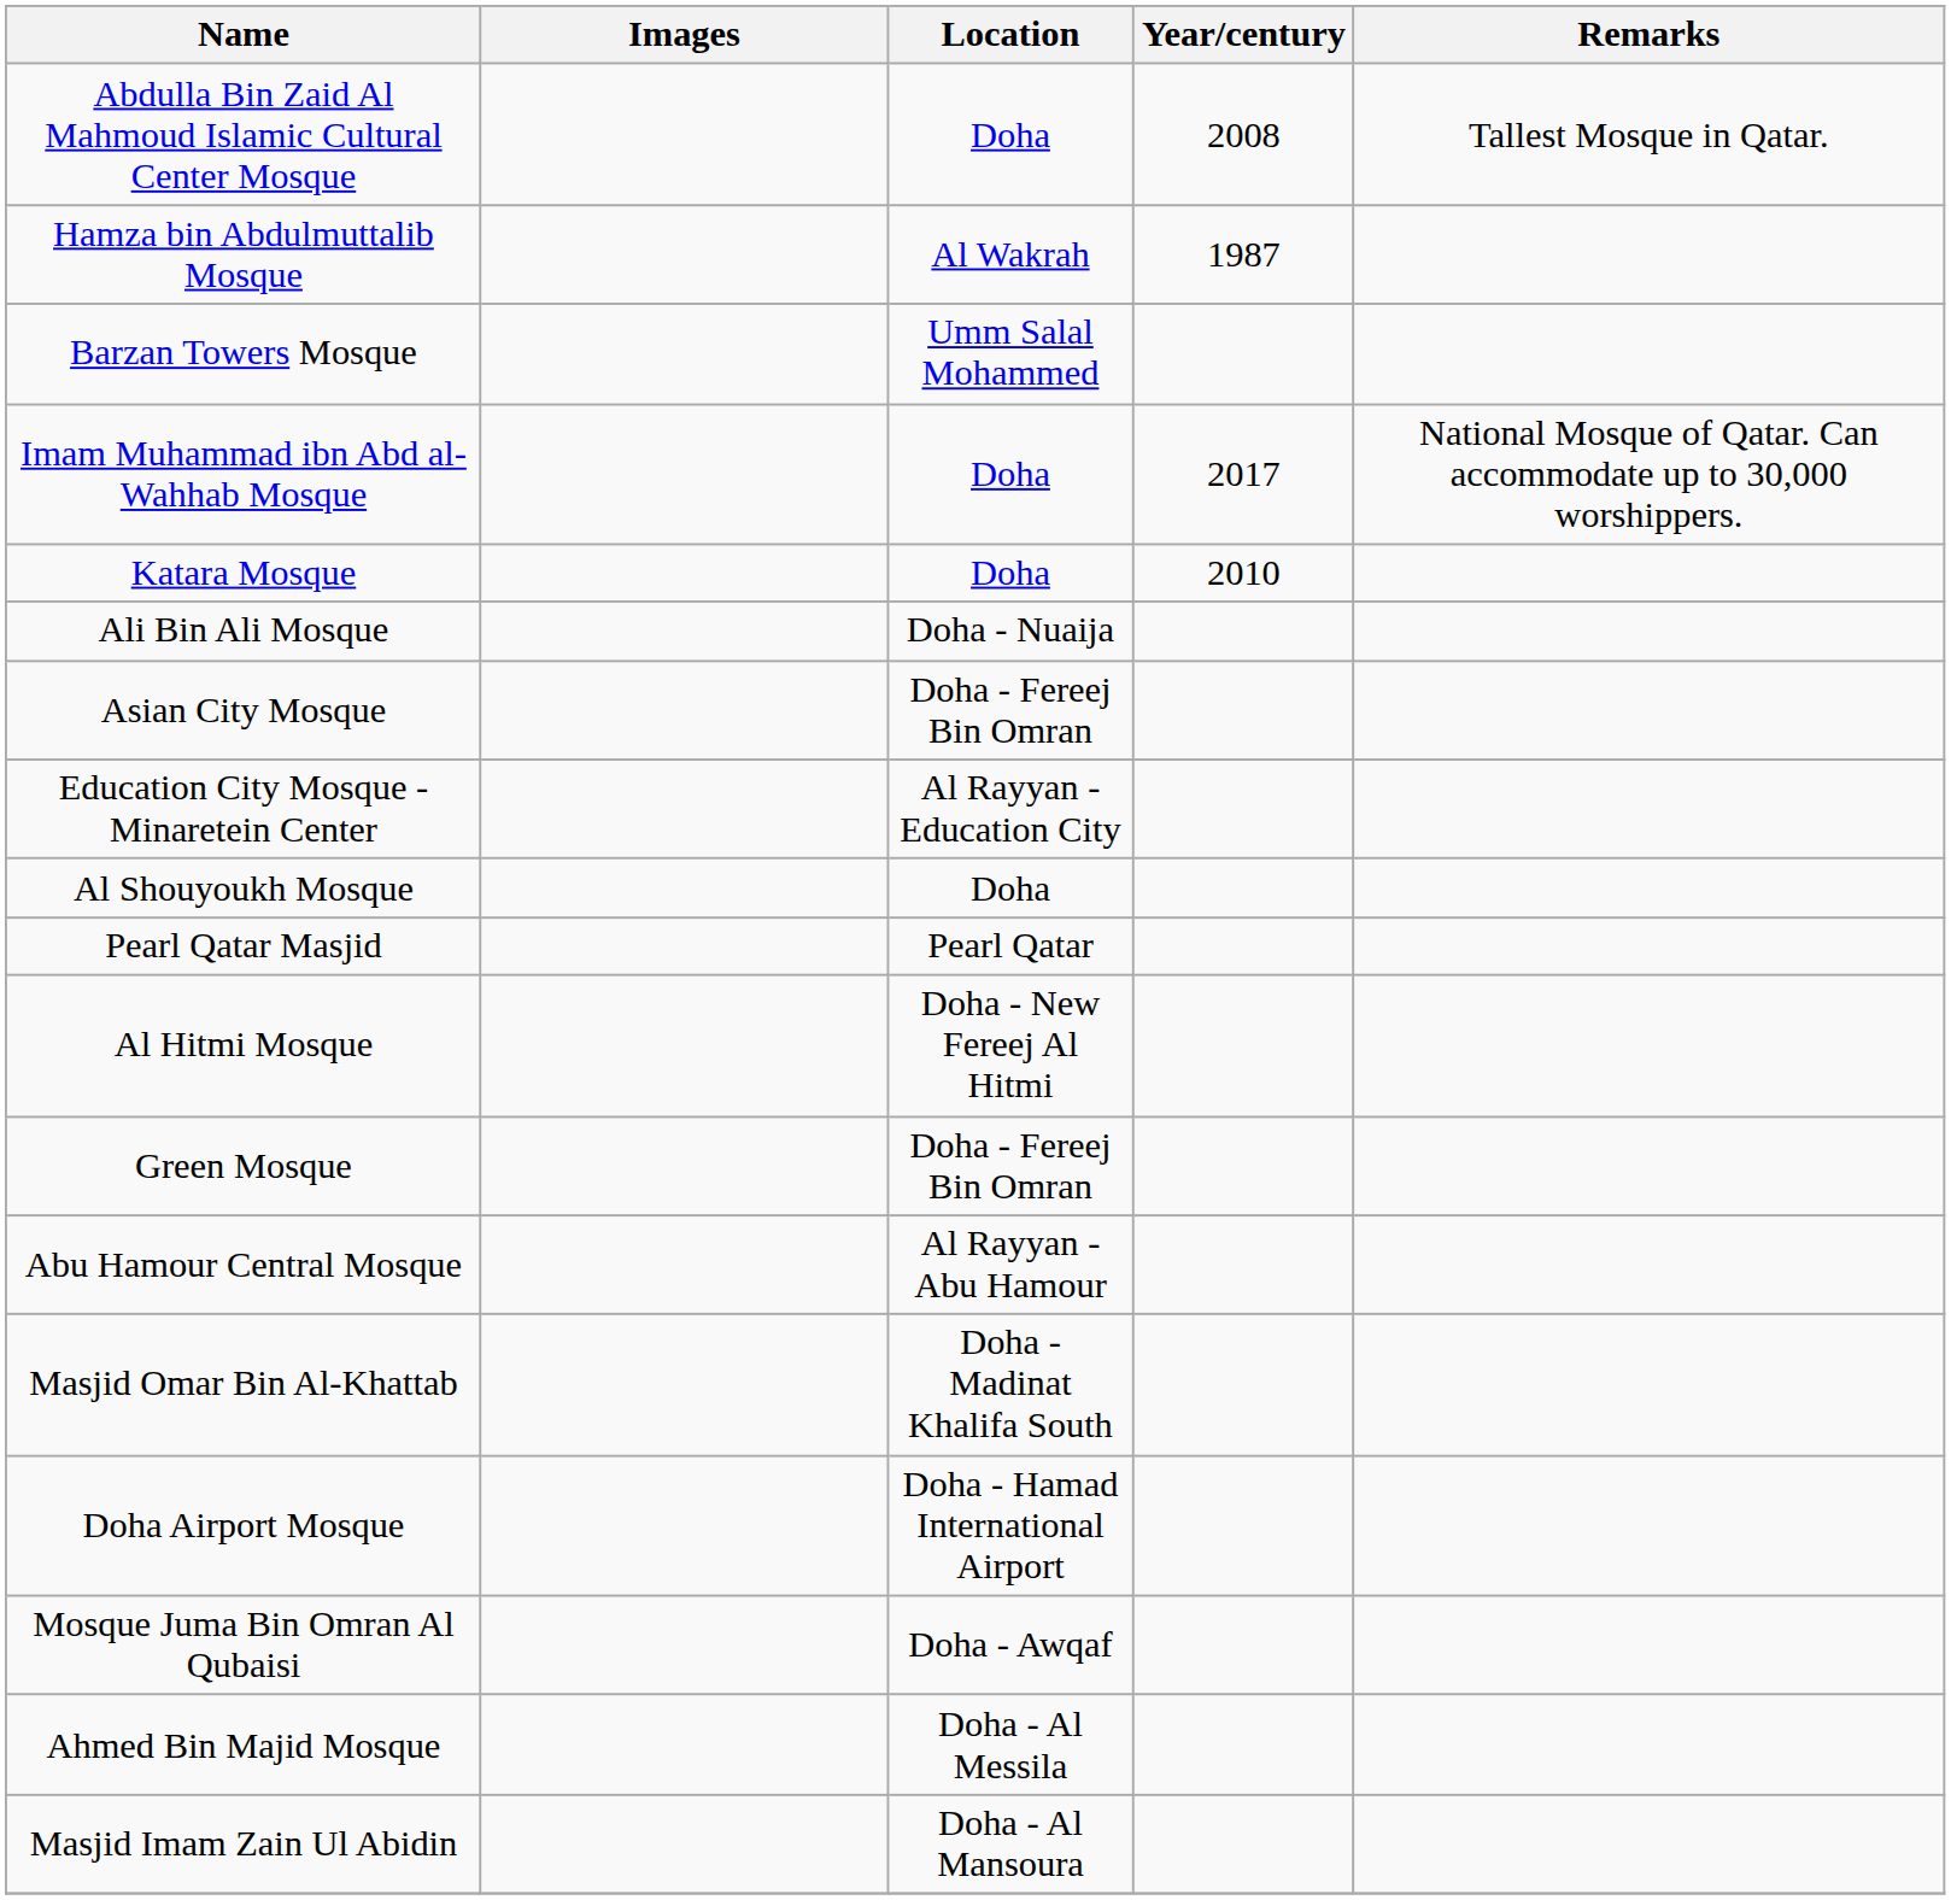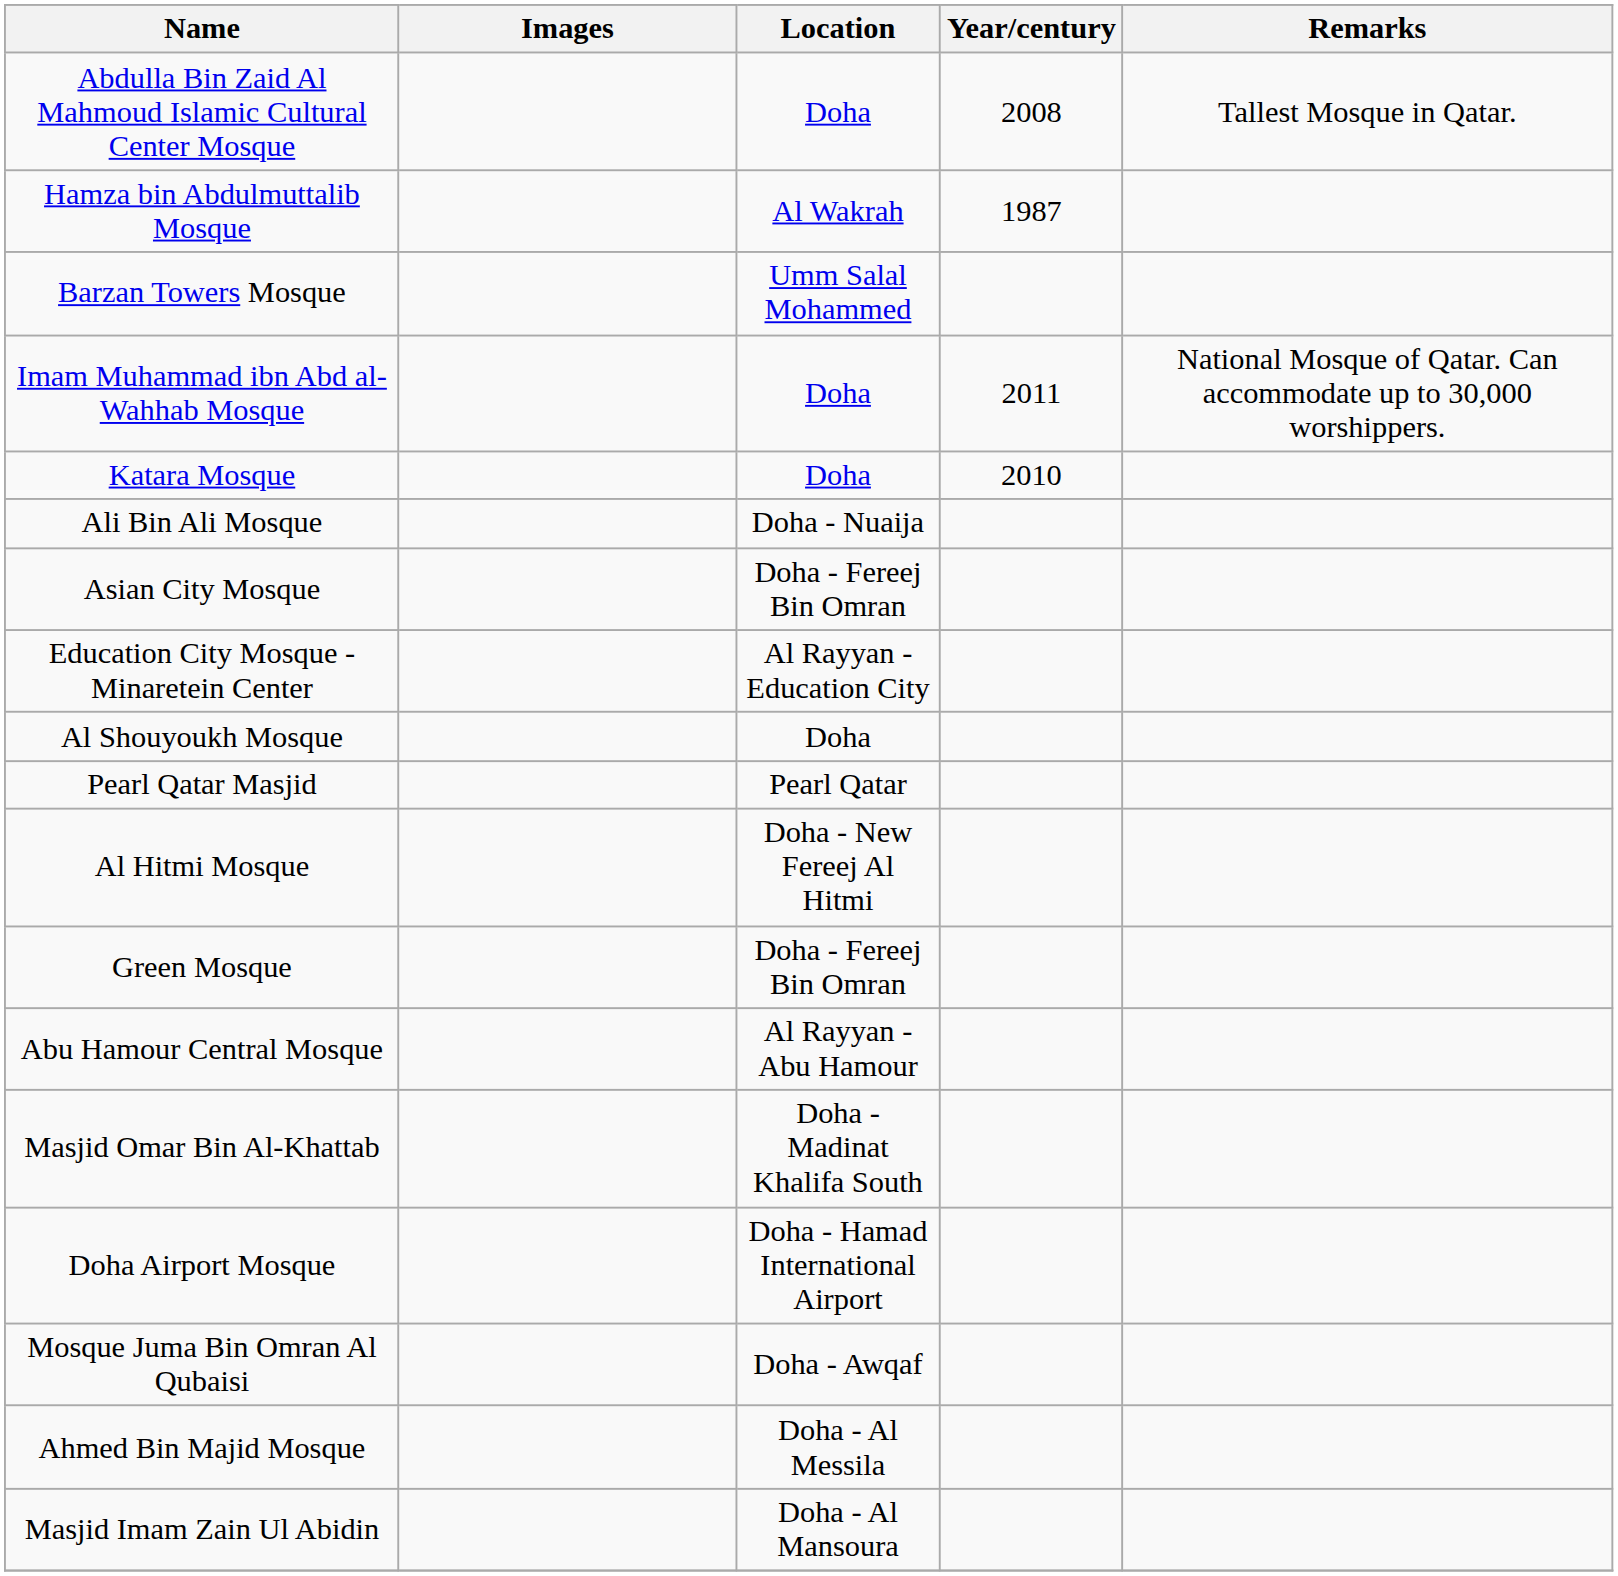Imam Muhammad ibn Abd al-Wahhab Mosque | Year/century: 2017 -> 2011
